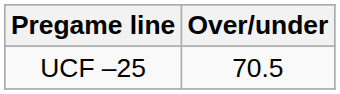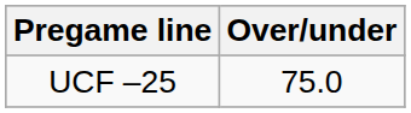UCF –25 | Over/under: 70.5 -> 75.0
